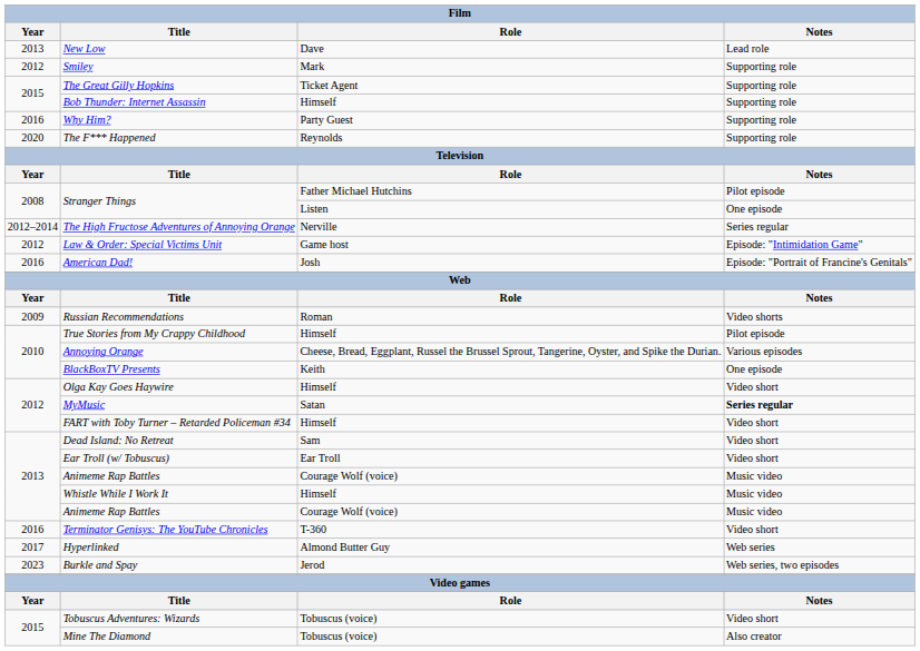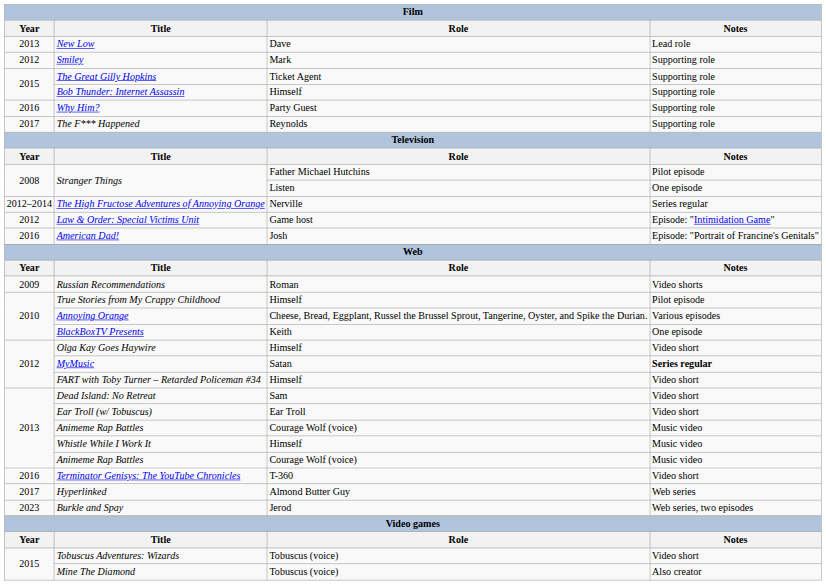The F*** Happened | Year: 2020 -> 2017
